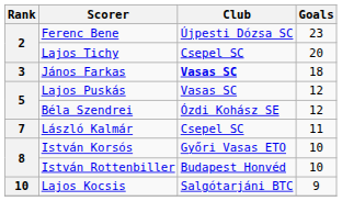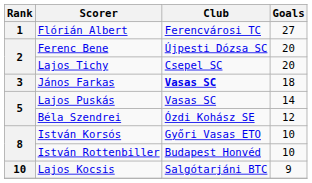+ row: 1 | Flórián Albert | Ferencvárosi TC | 27
Ferenc Bene | Goals: 23 -> 20
Lajos Puskás | Goals: 12 -> 14
- row: 7 | László Kalmár | Csepel SC | 11
